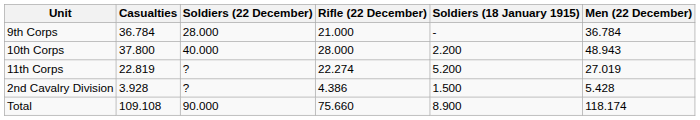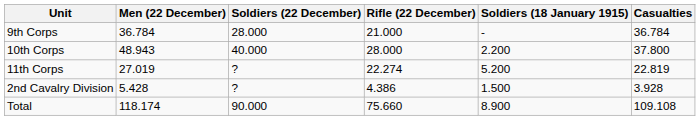columns swapped: Men (22 December) <-> Casualties
